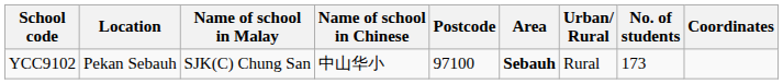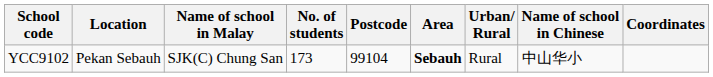columns swapped: Name of school in Chinese <-> No. of students
YCC9102 | Postcode: 97100 -> 99104
